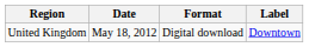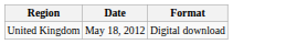- column: Label | Downtown
